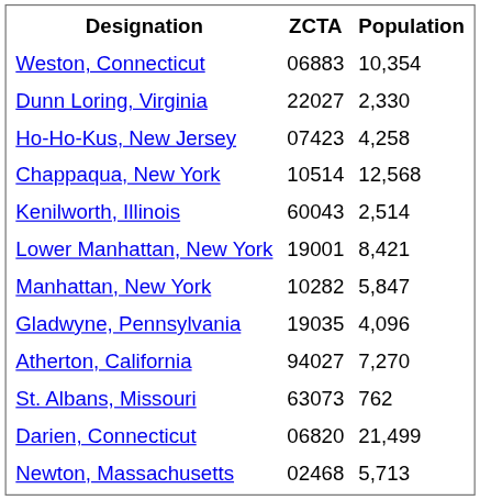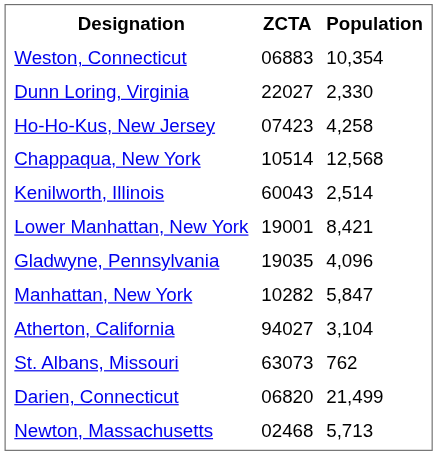rows swapped: Manhattan, New York <-> Gladwyne, Pennsylvania
Atherton, California | Population: 7,270 -> 3,104
